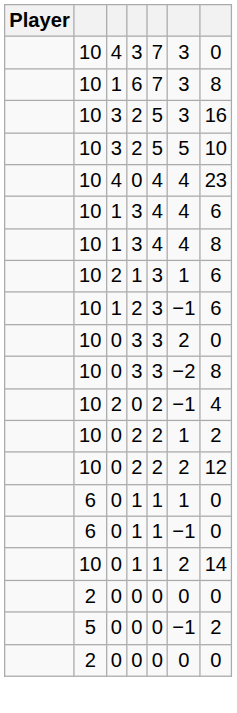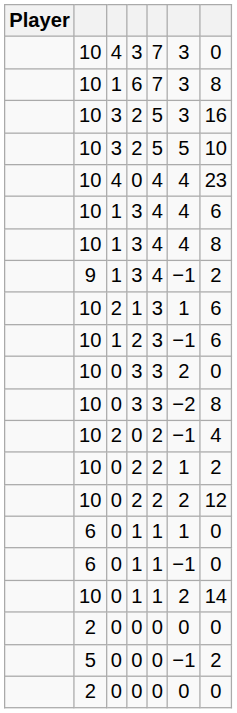+ row: 9 | 1 | 3 | 4 | −1 | 2
